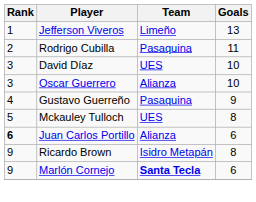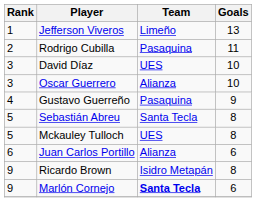+ row: 5 | Sebastián Abreu | Santa Tecla | 8
Juan Carlos Portillo | Rank: bold -> normal
